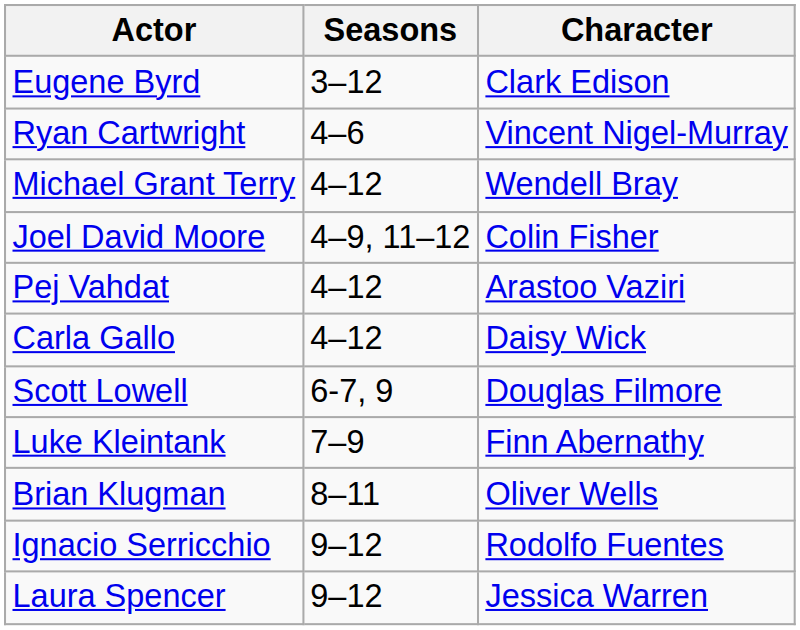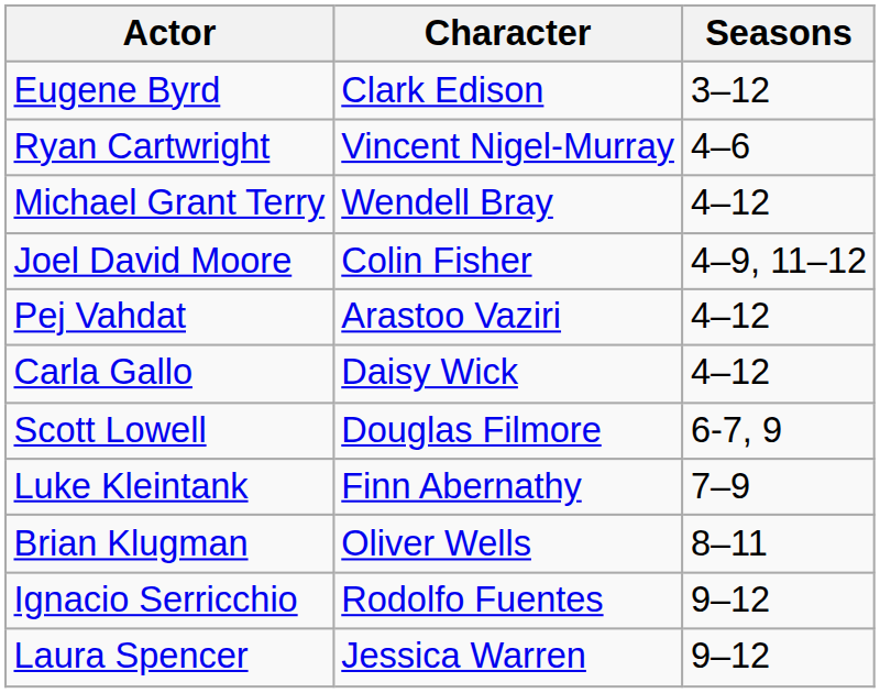columns swapped: Character <-> Seasons
